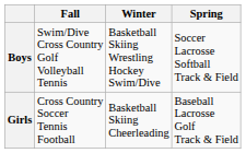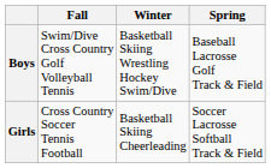Boys | Spring: Soccer Lacrosse Softball Track & Field -> Baseball Lacrosse Golf Track & Field
Girls | Spring: Baseball Lacrosse Golf Track & Field -> Soccer Lacrosse Softball Track & Field
